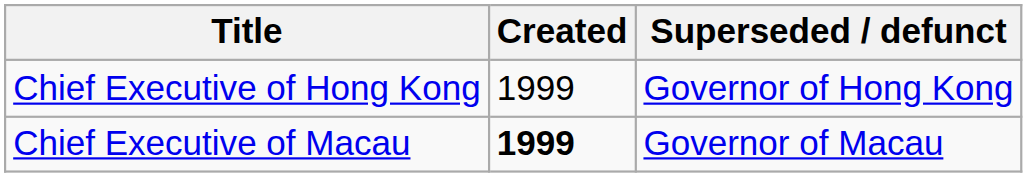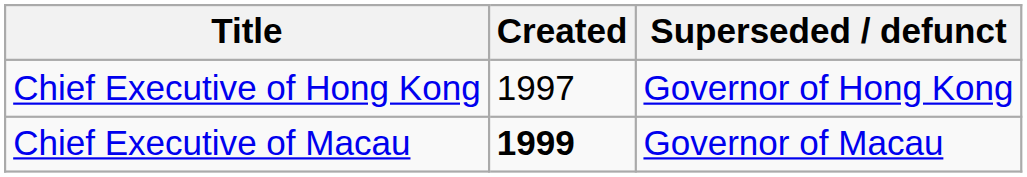Chief Executive of Hong Kong | Created: 1999 -> 1997
